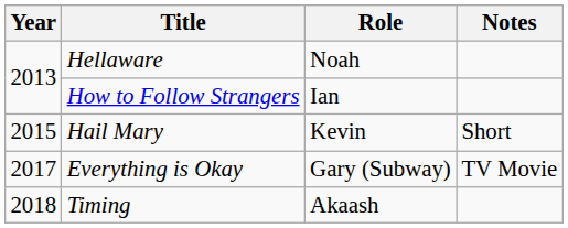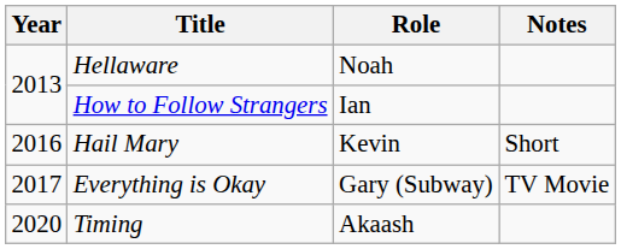Hail Mary | Year: 2015 -> 2016
Timing | Year: 2018 -> 2020
